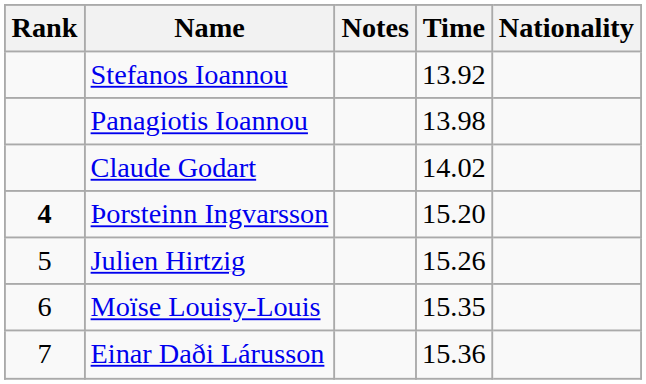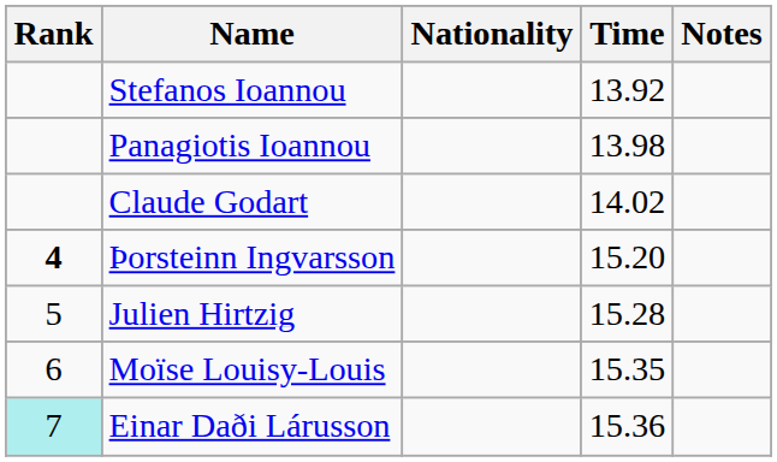columns swapped: Nationality <-> Notes
Julien Hirtzig | Time: 15.26 -> 15.28
Einar Daði Lárusson | Rank: no background -> paleturquoise background
